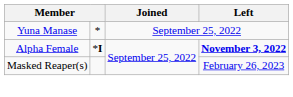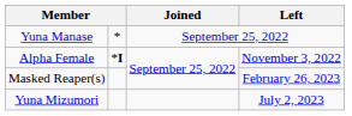Alpha Female | Left: bold -> normal
+ row: Yuna Mizumori | July 2, 2023
